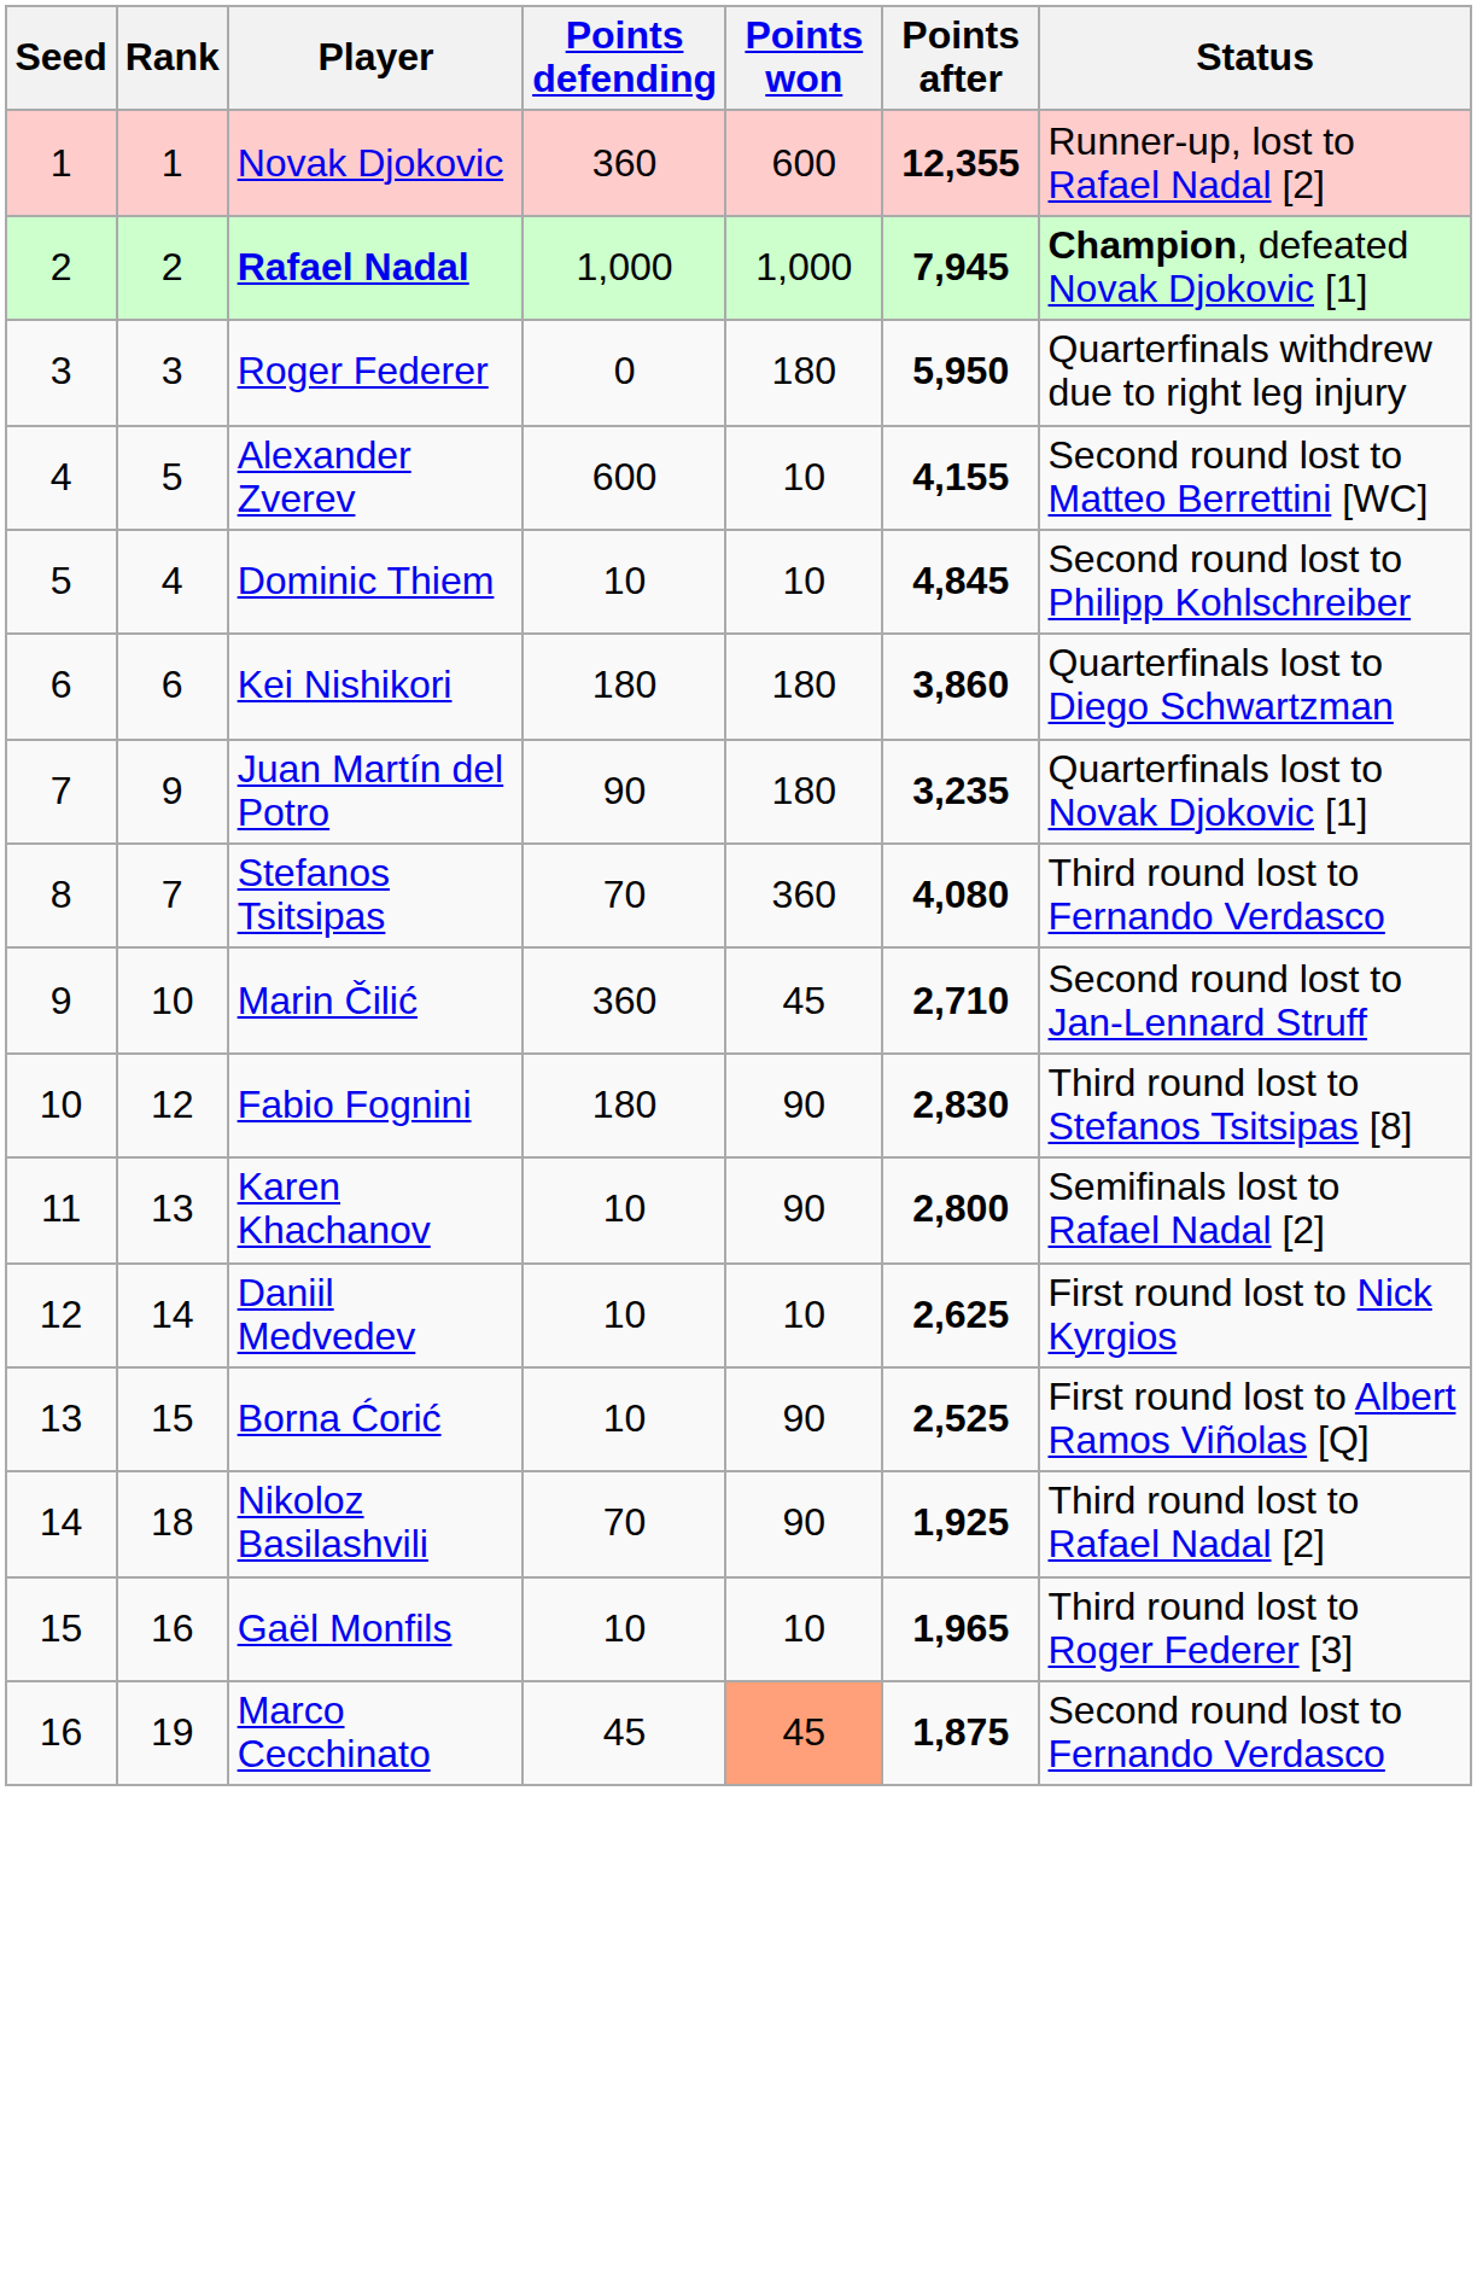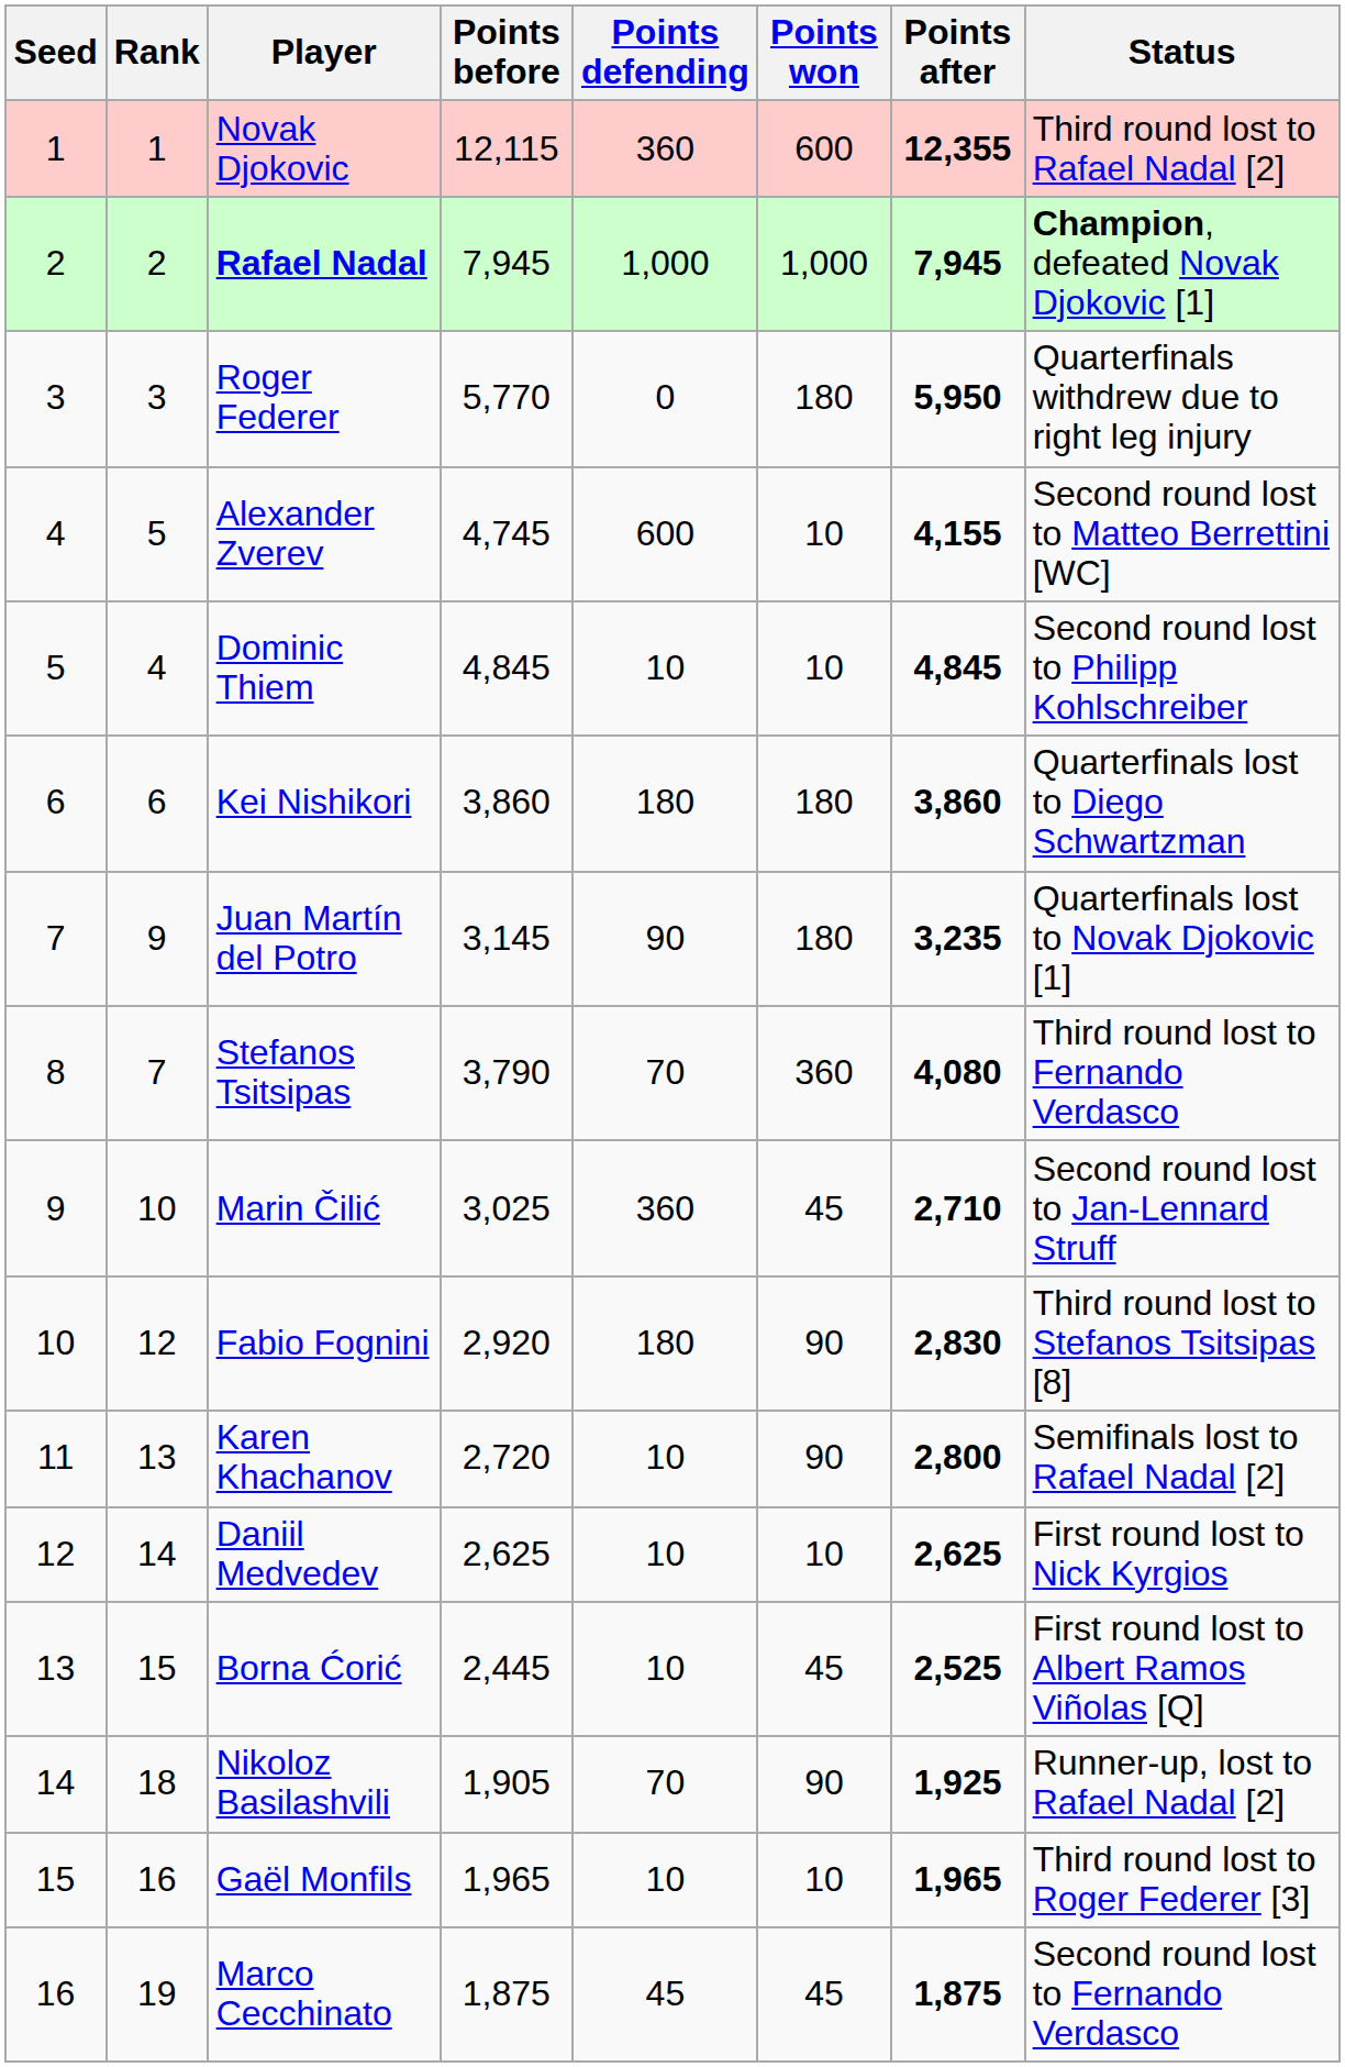+ column: Points before | 12,115 | 7,945 | 5,770 | 4,745 | 4,845 | 3,860 | 3,145 | 3,790 | 3,025 | 2,920 | 2,720 | 2,625 | 2,445 | 1,905 | 1,965 | 1,875
Novak Djokovic | Status: Runner-up, lost to Rafael Nadal [2] -> Third round lost to Rafael Nadal [2]
Borna Ćorić | Points won: 90 -> 45
Nikoloz Basilashvili | Status: Third round lost to Rafael Nadal [2] -> Runner-up, lost to Rafael Nadal [2]
Marco Cecchinato | Points won: lightsalmon background -> no background
